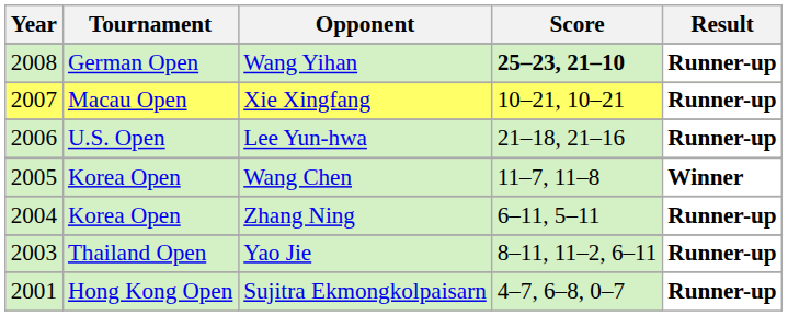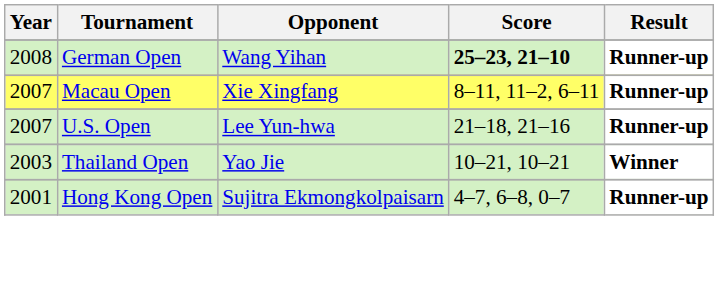Xie Xingfang | Score: 10–21, 10–21 -> 8–11, 11–2, 6–11
Lee Yun-hwa | Year: 2006 -> 2007
- row: 2005 | Korea Open | Wang Chen | 11–7, 11–8 | Winner
- row: 2004 | Korea Open | Zhang Ning | 6–11, 5–11 | Runner-up
Yao Jie | Score: 8–11, 11–2, 6–11 -> 10–21, 10–21
Yao Jie | Result: Runner-up -> Winner
